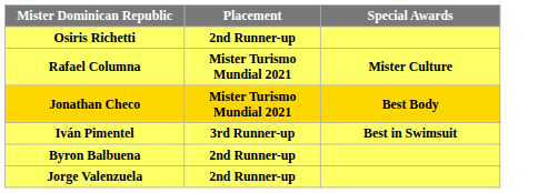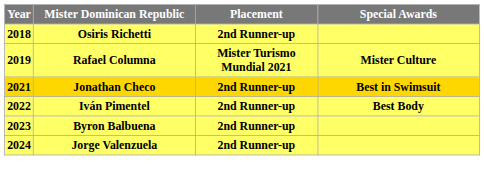+ column: Year | 2018 | 2019 | 2021 | 2022 | 2023 | 2024
Jonathan Checo | Placement: Mister Turismo Mundial 2021 -> 2nd Runner-up
Jonathan Checo | Special Awards: Best Body -> Best in Swimsuit
Iván Pimentel | Placement: 3rd Runner-up -> 2nd Runner-up
Iván Pimentel | Special Awards: Best in Swimsuit -> Best Body
